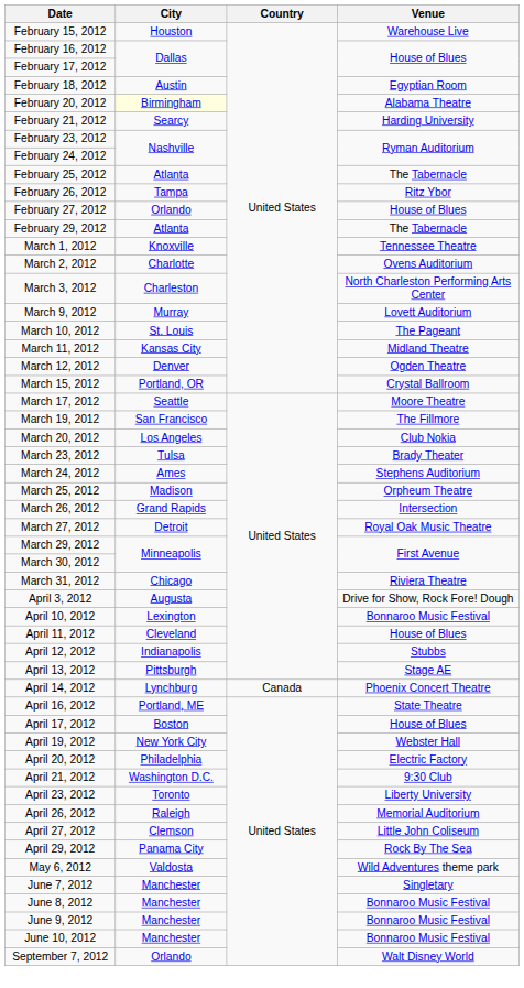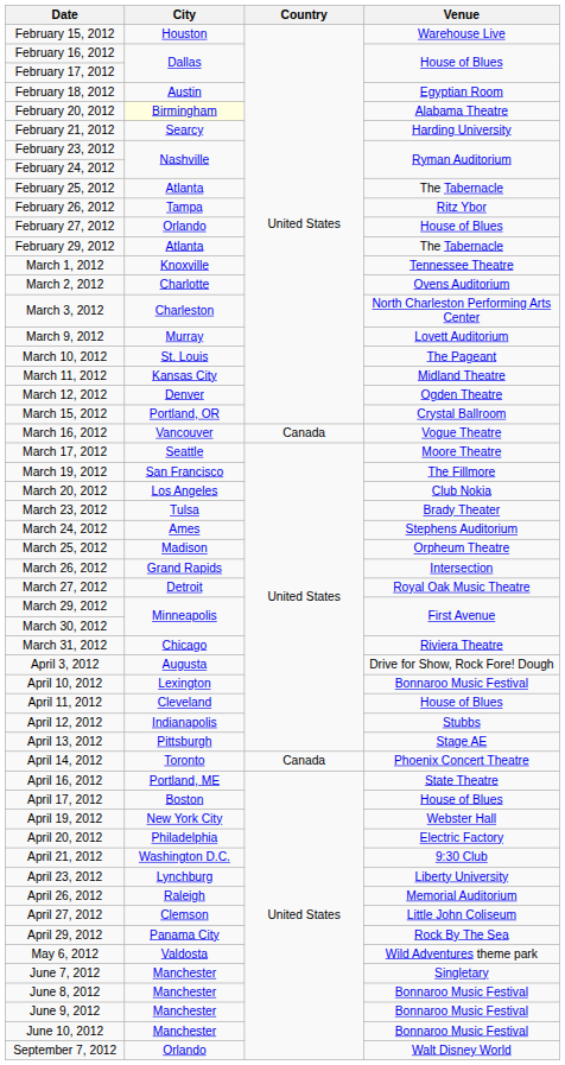+ row: March 16, 2012 | Vancouver | Canada | Vogue Theatre
April 14, 2012 | City: Lynchburg -> Toronto
April 23, 2012 | City: Toronto -> Lynchburg
